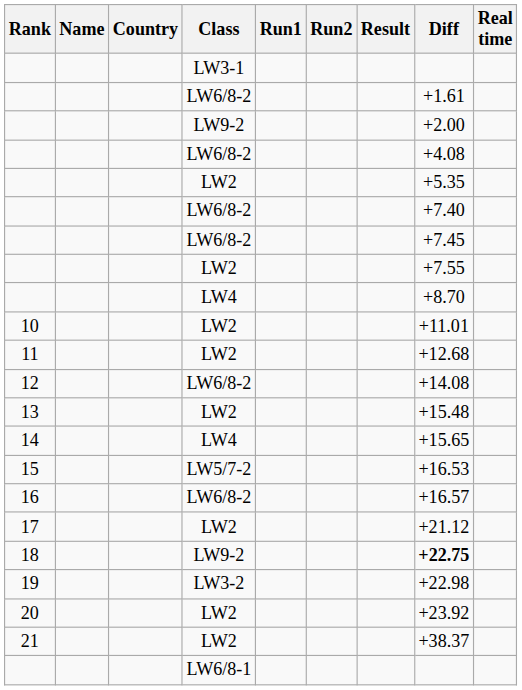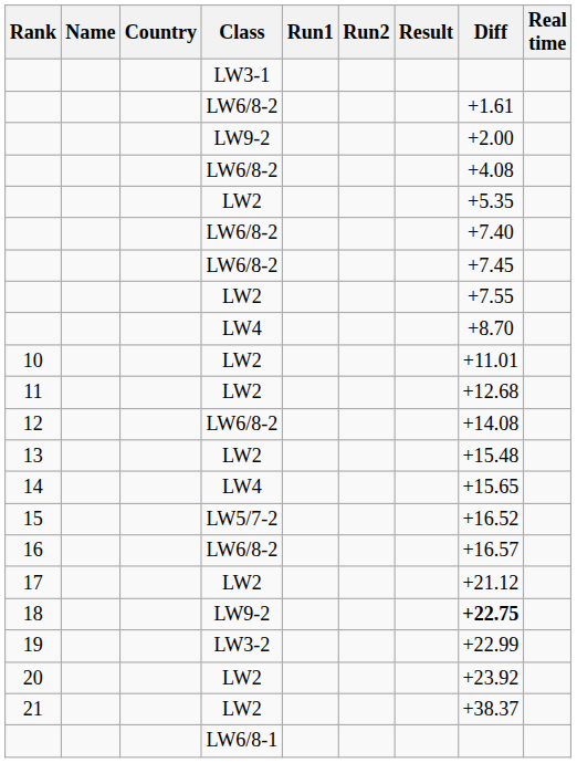15 | Diff: +16.53 -> +16.52
19 | Diff: +22.98 -> +22.99
